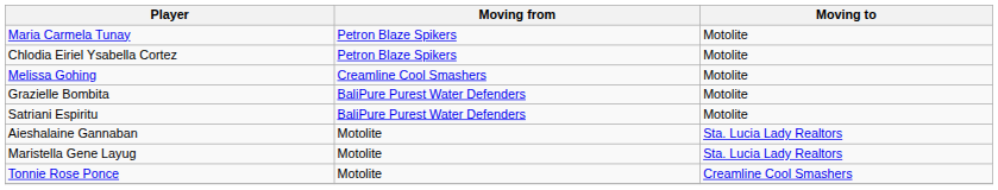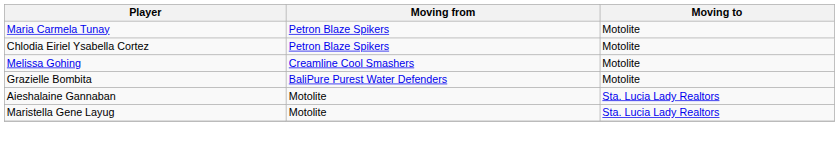- row: Satriani Espiritu | BaliPure Purest Water Defenders | Motolite
- row: Tonnie Rose Ponce | Motolite | Creamline Cool Smashers
